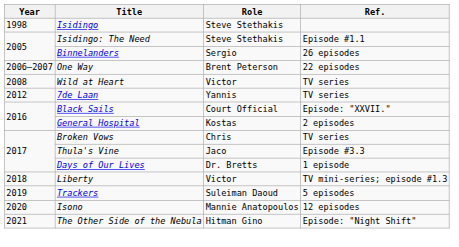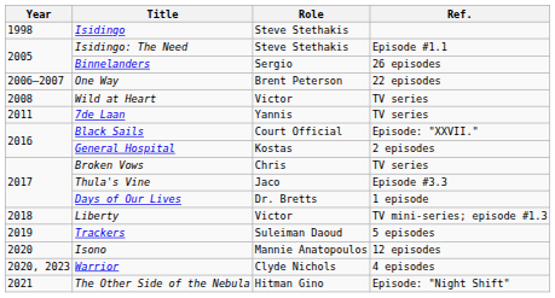7de Laan | Year: 2012 -> 2011
+ row: 2020, 2023 | Warrior | Clyde Nichols | 4 episodes
